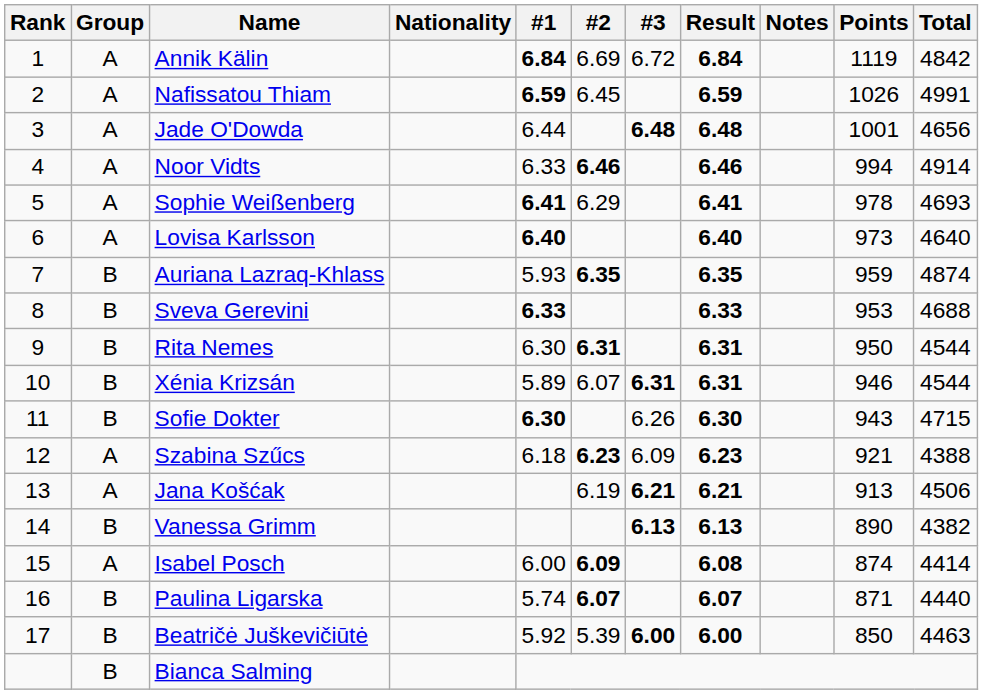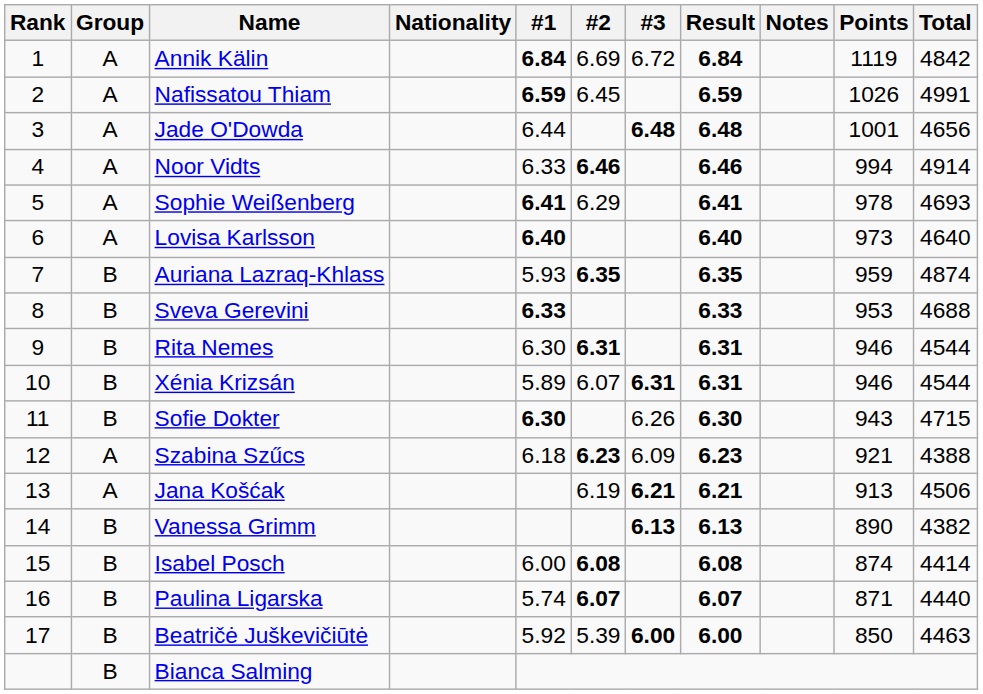Rita Nemes | Points: 950 -> 946
Isabel Posch | Group: A -> B
Isabel Posch | #2: 6.09 -> 6.08
